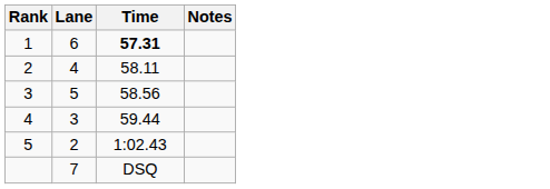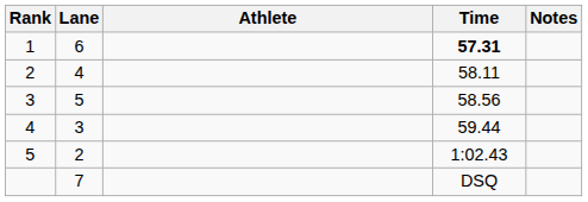+ column: Athlete
